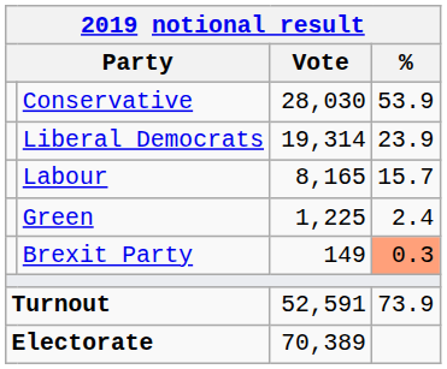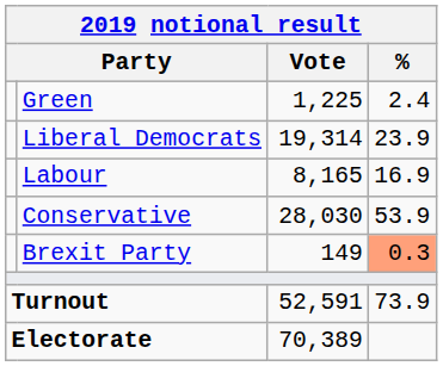rows swapped: Conservative <-> Green
Labour | %: 15.7 -> 16.9
